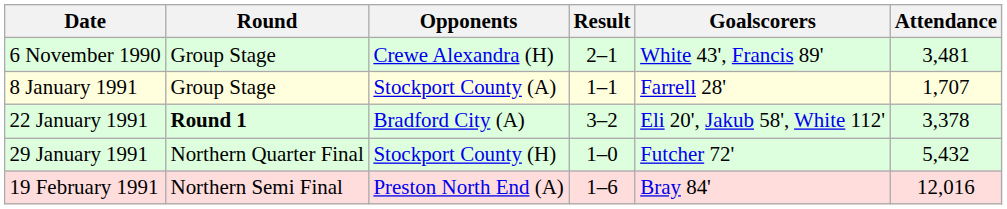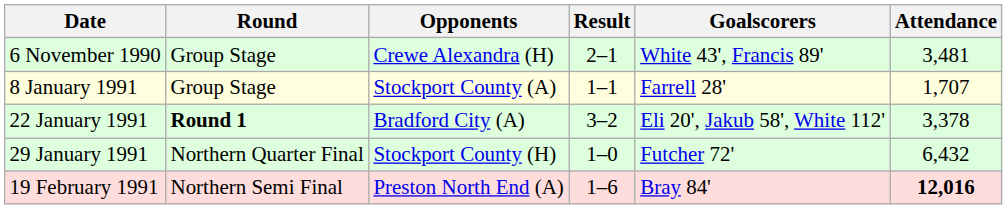29 January 1991 | Attendance: 5,432 -> 6,432
19 February 1991 | Attendance: normal -> bold
